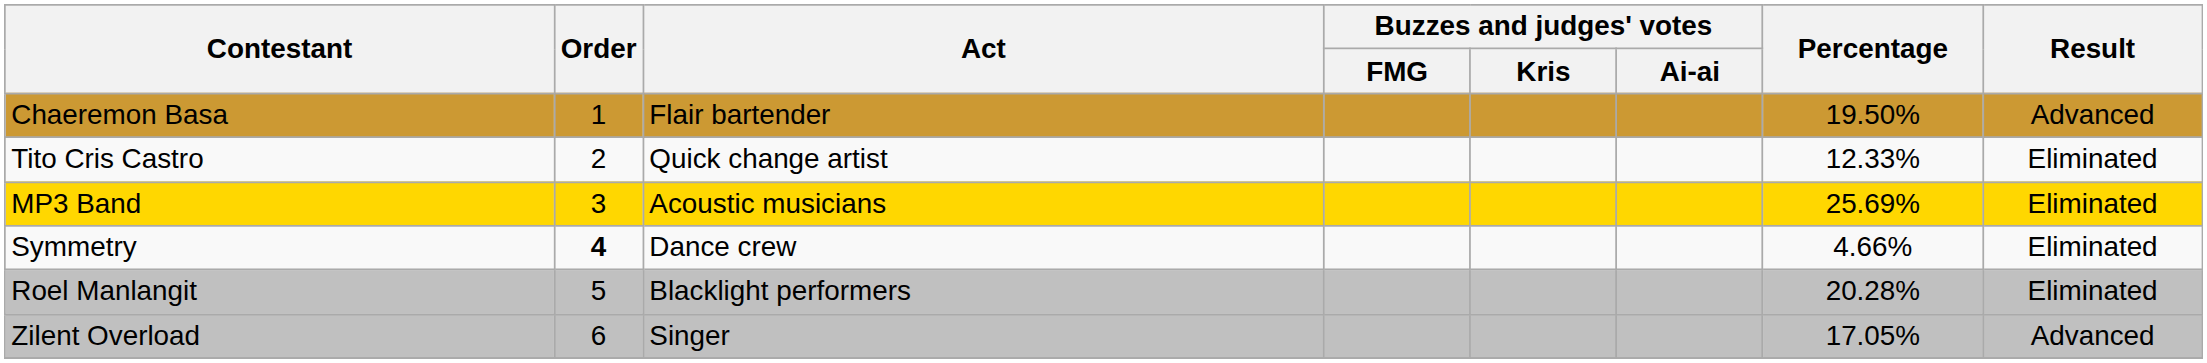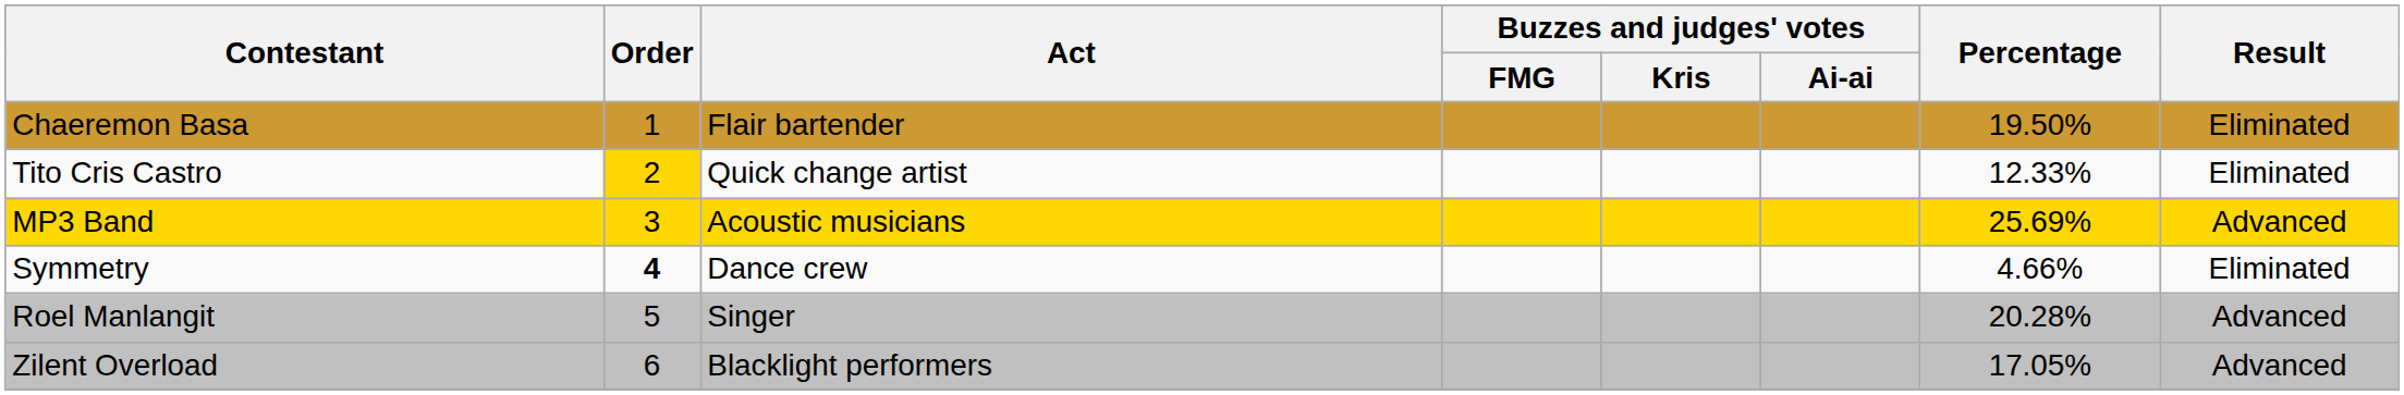Chaeremon Basa | Result: Advanced -> Eliminated
Tito Cris Castro | Order: no background -> gold background
MP3 Band | Result: Eliminated -> Advanced
Roel Manlangit | Act: Blacklight performers -> Singer
Roel Manlangit | Result: Eliminated -> Advanced
Zilent Overload | Act: Singer -> Blacklight performers
